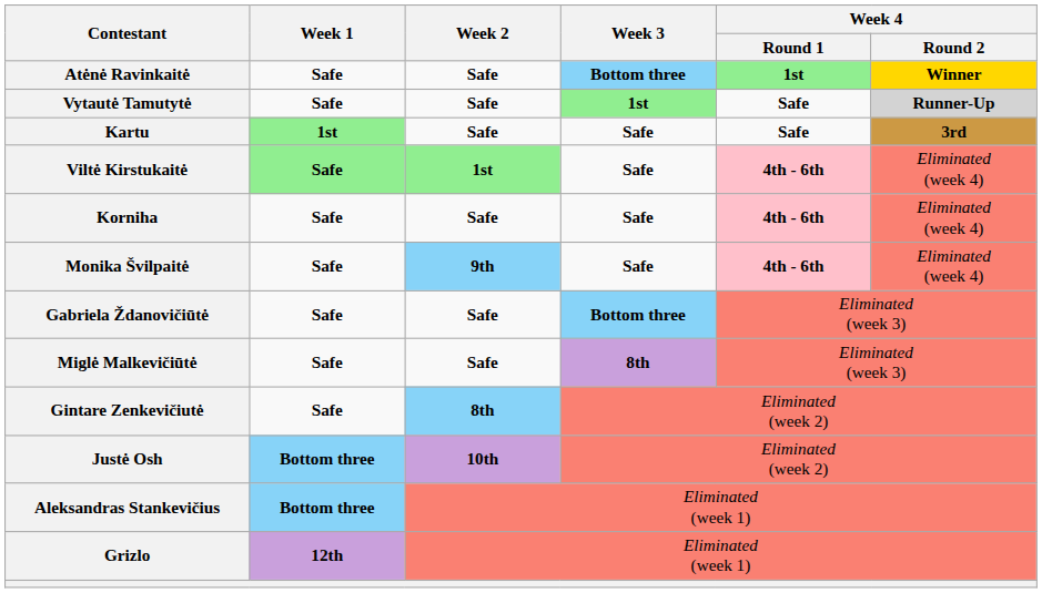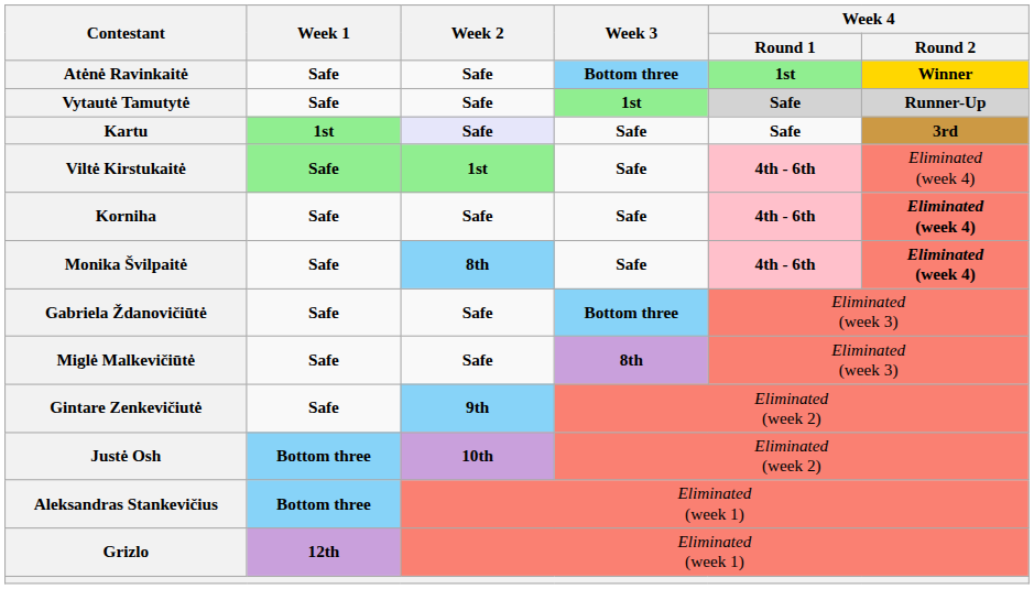Vytautė Tamutytė | Week 4 / Round 1: no background -> lightgrey background
Kartu | Week 2: no background -> lavender background
Korniha | Week 4 / Round 2: normal -> bold
Monika Švilpaitė | Week 2: 9th -> 8th
Monika Švilpaitė | Week 4 / Round 2: normal -> bold
Gintare Zenkevičiutė | Week 2: 8th -> 9th
